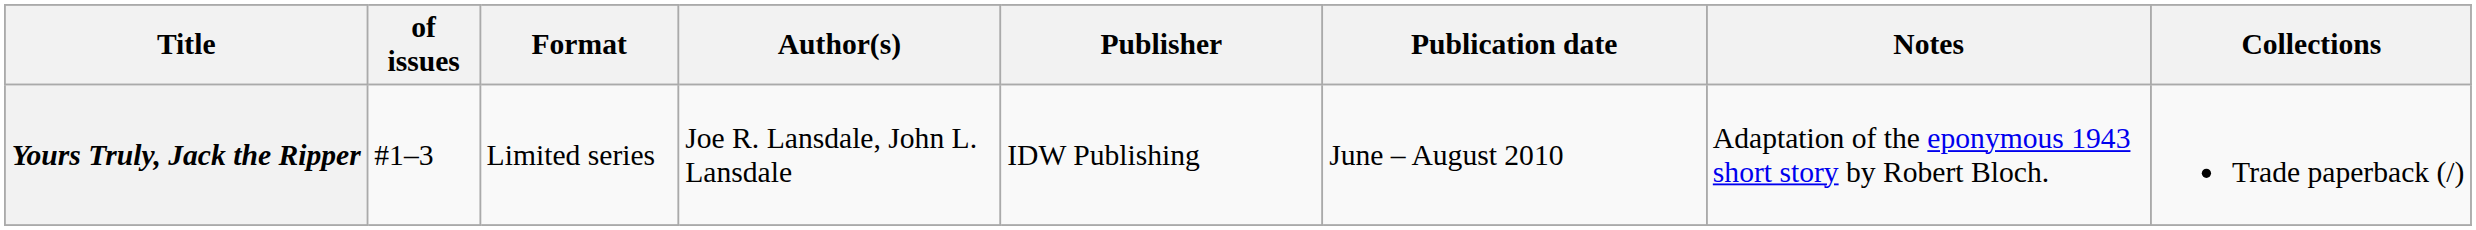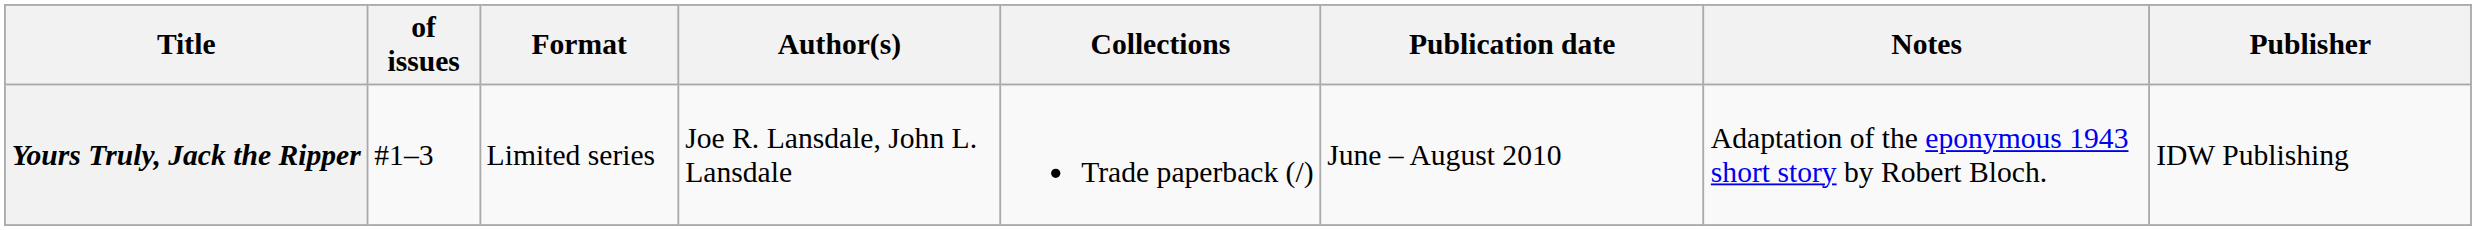columns swapped: Publisher <-> Collections
